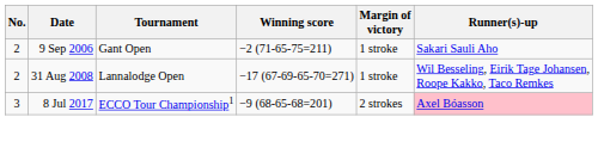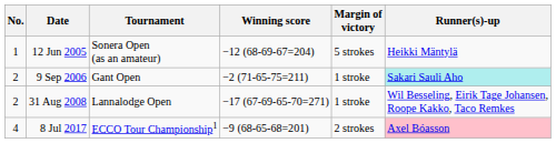+ row: 1 | 12 Jun 2005 | Sonera Open (as an amateur) | −12 (68-69-67=204) | 5 strokes | Heikki Mäntylä
9 Sep 2006 | Runner(s)-up: no background -> paleturquoise background
8 Jul 2017 | No.: 3 -> 4
